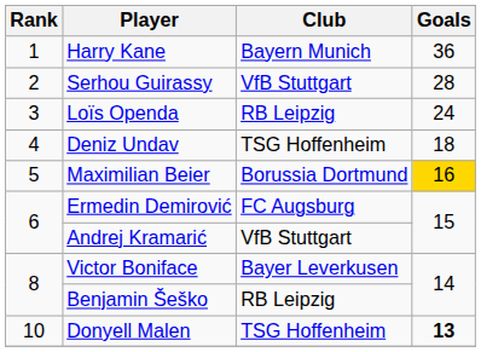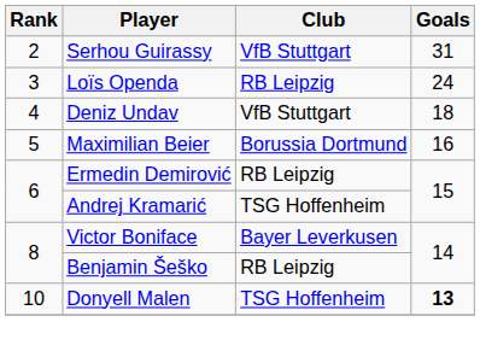- row: 1 | Harry Kane | Bayern Munich | 36
Serhou Guirassy | Goals: 28 -> 31
Deniz Undav | Club: TSG Hoffenheim -> VfB Stuttgart
Maximilian Beier | Goals: gold background -> no background
Ermedin Demirović | Club: FC Augsburg -> RB Leipzig
Andrej Kramarić | Club: VfB Stuttgart -> TSG Hoffenheim
